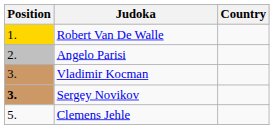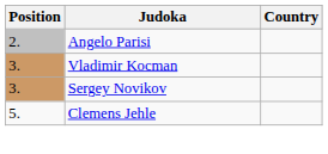- row: 1. | Robert Van De Walle
Sergey Novikov | Position: bold -> normal
